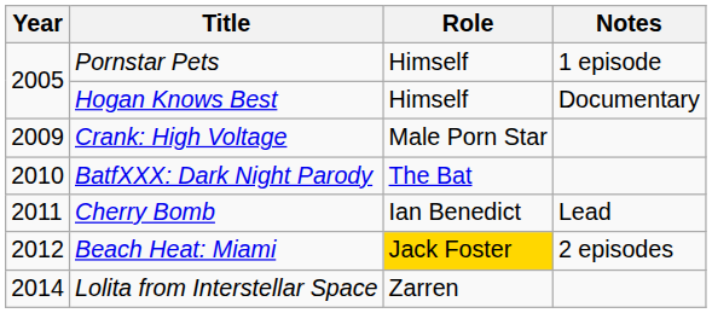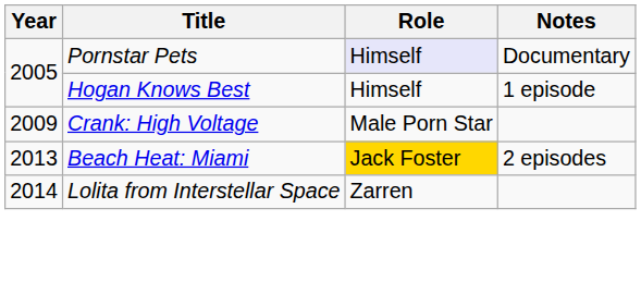Pornstar Pets | Role: no background -> lavender background
Pornstar Pets | Notes: 1 episode -> Documentary
Hogan Knows Best | Notes: Documentary -> 1 episode
- row: 2010 | BatfXXX: Dark Night Parody | The Bat
- row: 2011 | Cherry Bomb | Ian Benedict | Lead
Beach Heat: Miami | Year: 2012 -> 2013
